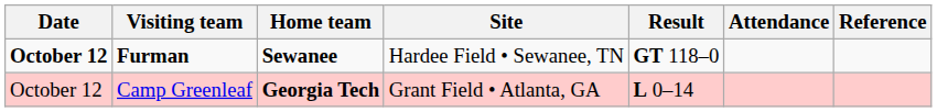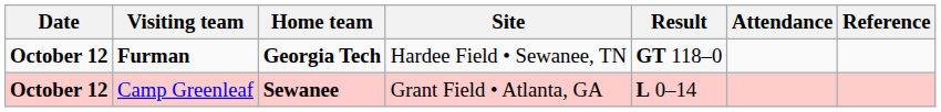Furman | Home team: Sewanee -> Georgia Tech
Camp Greenleaf | Date: normal -> bold
Camp Greenleaf | Home team: Georgia Tech -> Sewanee
